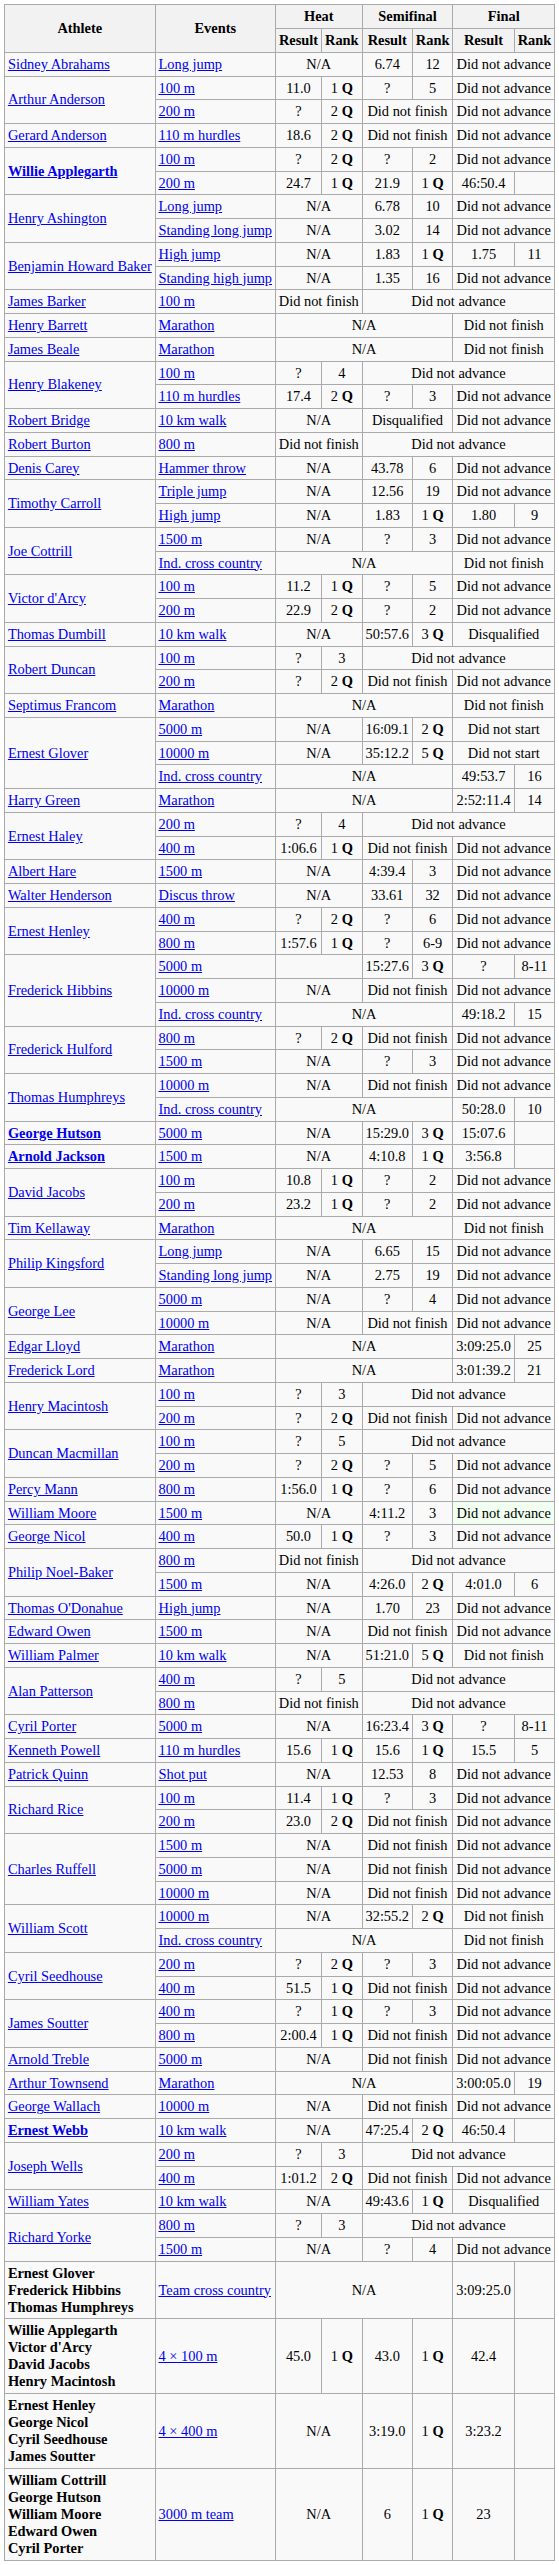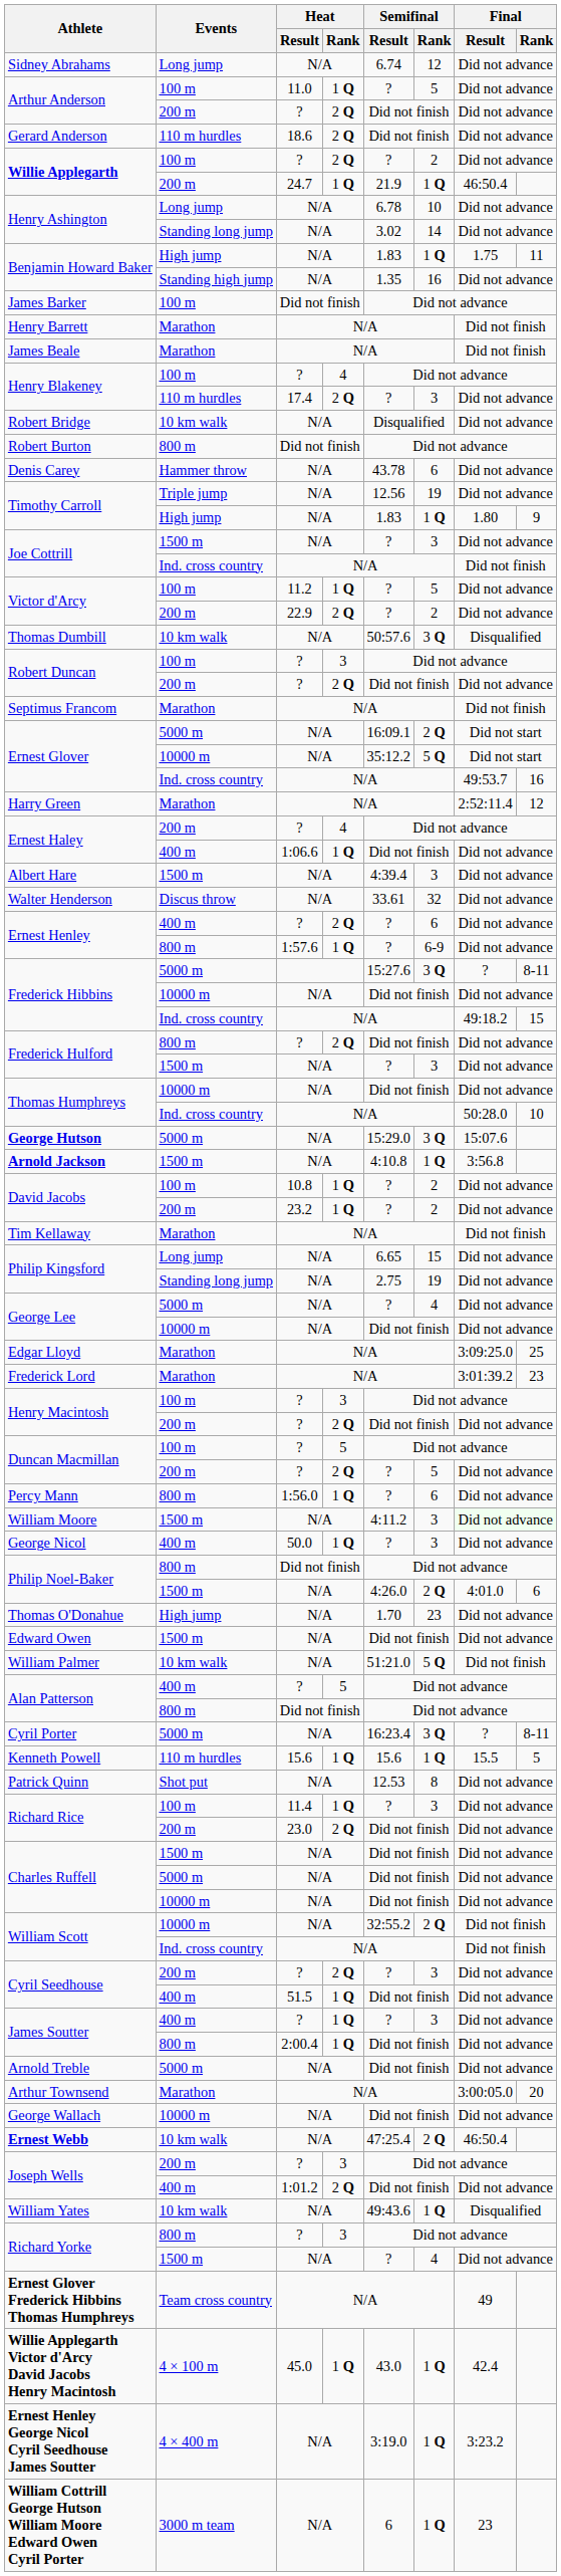Harry Green | Final / Rank: 14 -> 12
Frederick Lord | Final / Rank: 21 -> 23
Arthur Townsend | Final / Rank: 19 -> 20
Ernest Glover Frederick Hibbins Thomas Humphreys | Final / Result: 3:09:25.0 -> 49
